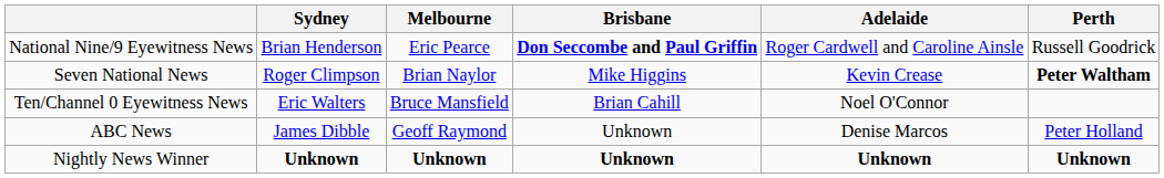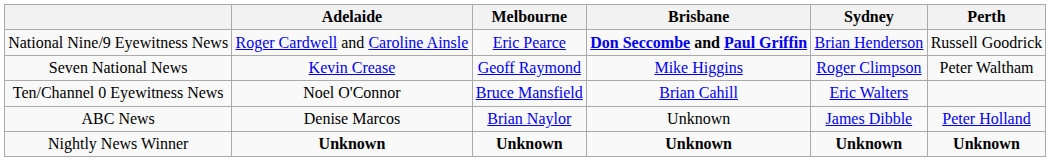columns swapped: Sydney <-> Adelaide
Seven National News | Melbourne: Brian Naylor -> Geoff Raymond
Seven National News | Perth: bold -> normal
ABC News | Melbourne: Geoff Raymond -> Brian Naylor
